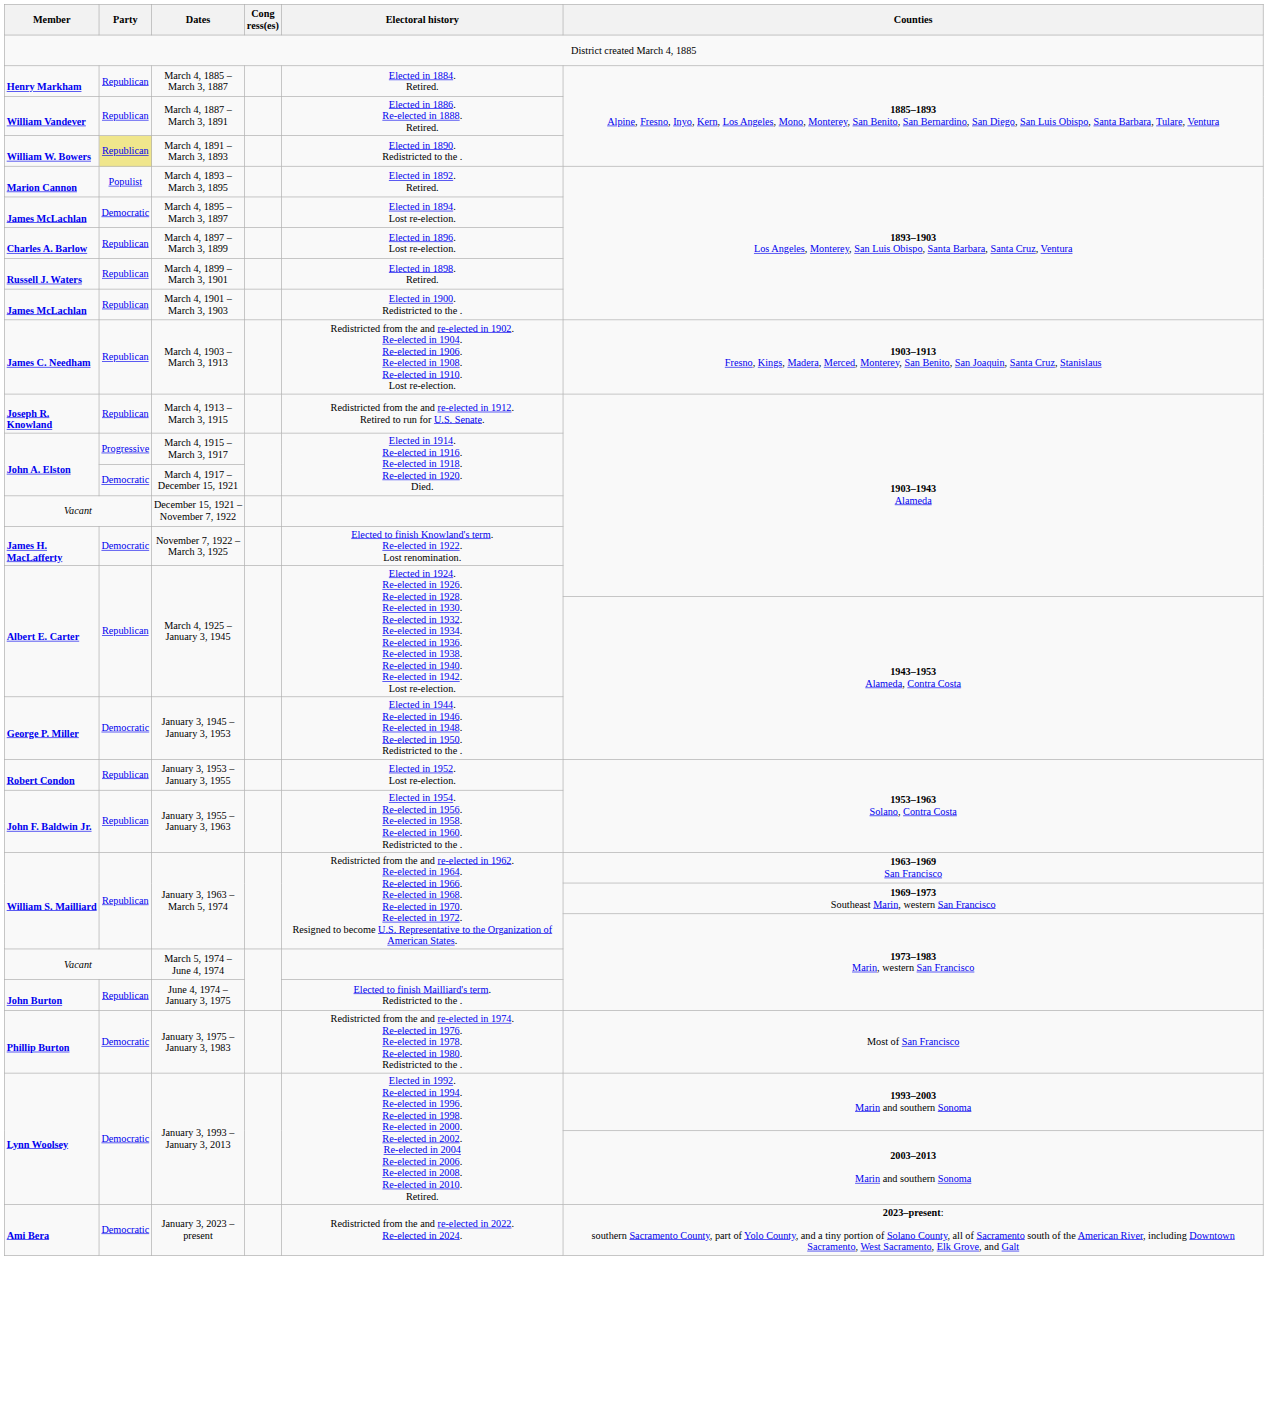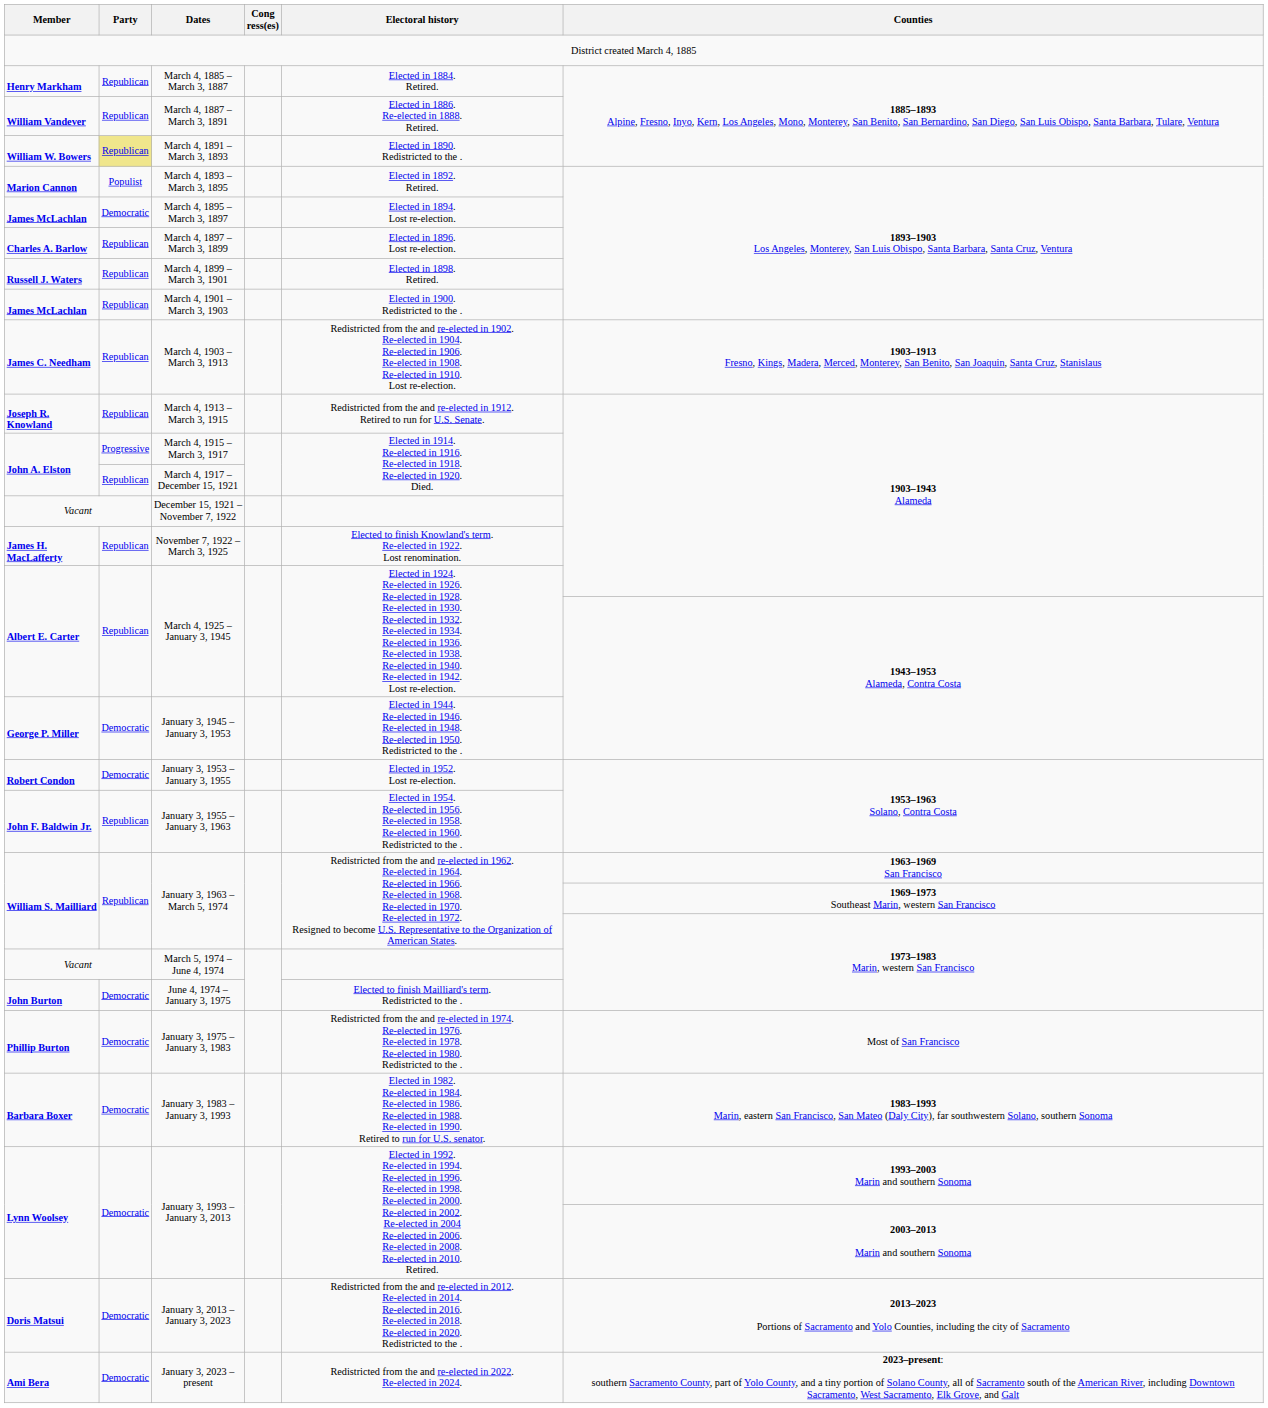March 4, 1917 – December 15, 1921 | Party: Democratic -> Republican
November 7, 1922 – March 3, 1925 | Party: Democratic -> Republican
January 3, 1953 – January 3, 1955 | Party: Republican -> Democratic
June 4, 1974 – January 3, 1975 | Party: Republican -> Democratic
+ row: Barbara Boxer | Democratic | January 3, 1983 – January 3, 1993 | Elected in 1982. Re-elected in 1984. Re-elected in 1986. Re-elected in 1988. Re-elected in 1990. Retired to run for U.S. senator. | 1983–1993 Marin, eastern San Francisco, San Mateo (Daly City), far southwestern Solano, southern Sonoma
+ row: Doris Matsui | Democratic | January 3, 2013 – January 3, 2023 | Redistricted from the and re-elected in 2012. Re-elected in 2014. Re-elected in 2016. Re-elected in 2018. Re-elected in 2020. Redistricted to the . | 2013–2023 Portions of Sacramento and Yolo Counties, including the city of Sacramento
